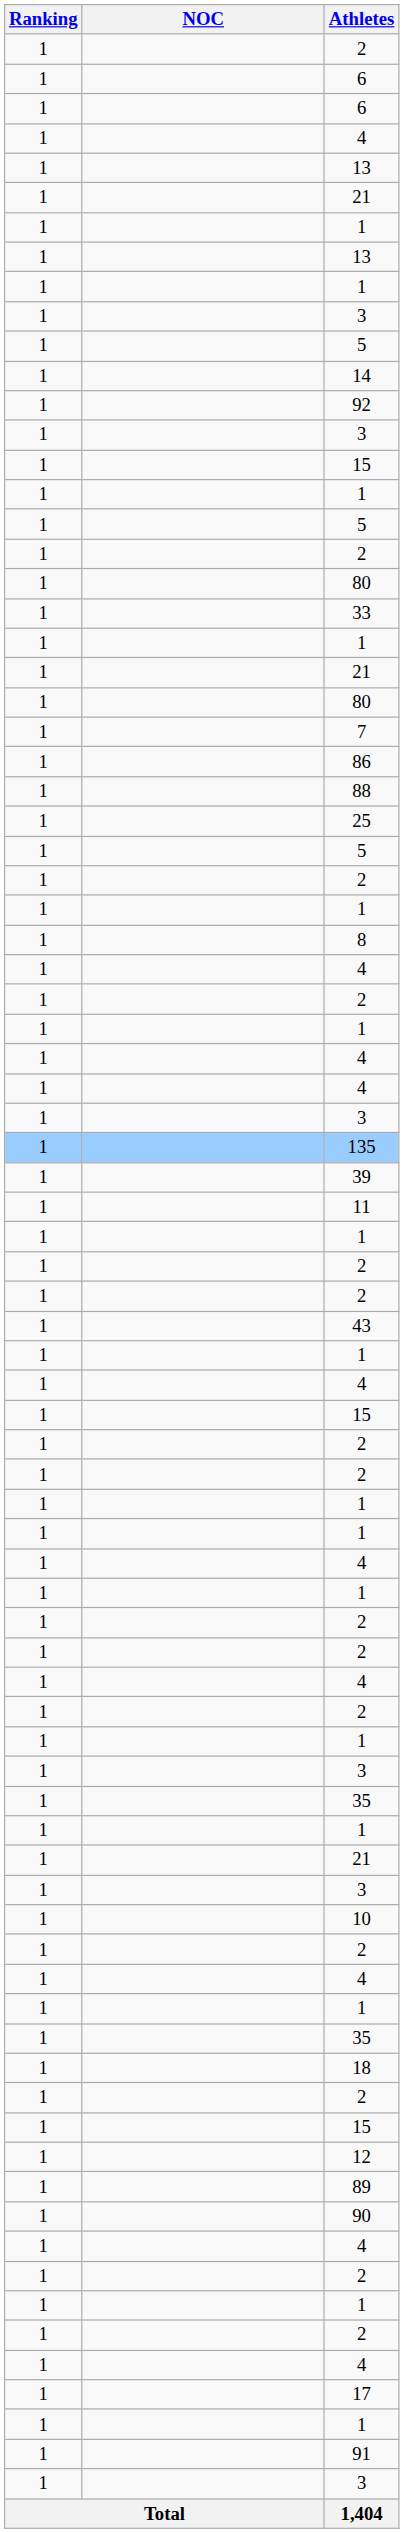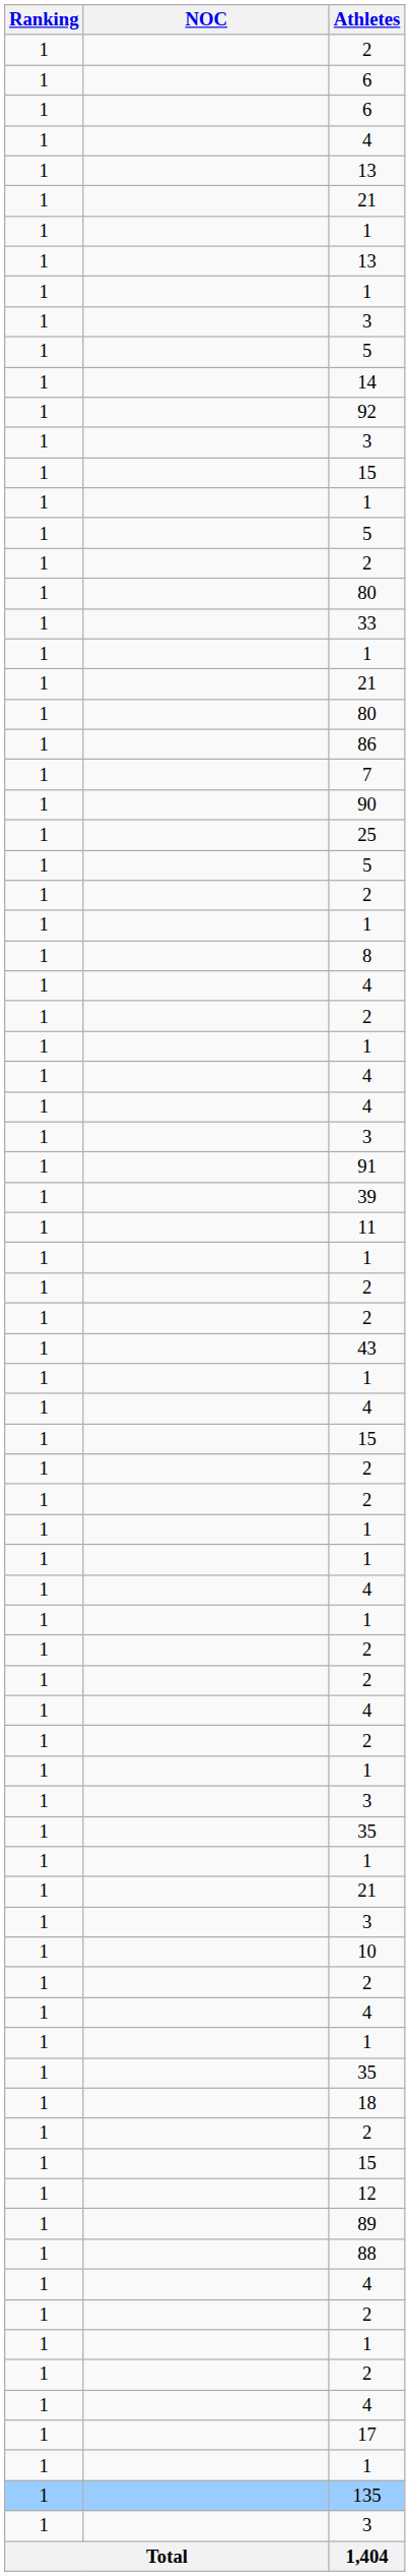rows swapped: 86 <-> 7
rows swapped: 88 <-> 90
rows swapped: 135 <-> 91
